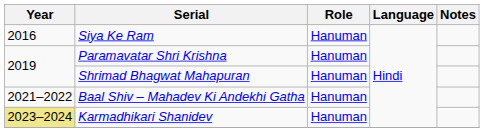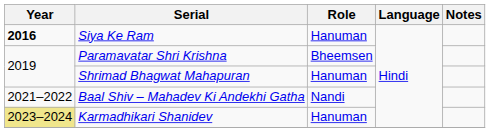Siya Ke Ram | Year: normal -> bold
Paramavatar Shri Krishna | Role: Hanuman -> Bheemsen
Baal Shiv – Mahadev Ki Andekhi Gatha | Role: Hanuman -> Nandi
